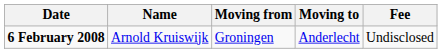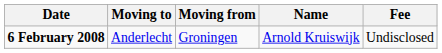columns swapped: Name <-> Moving to
